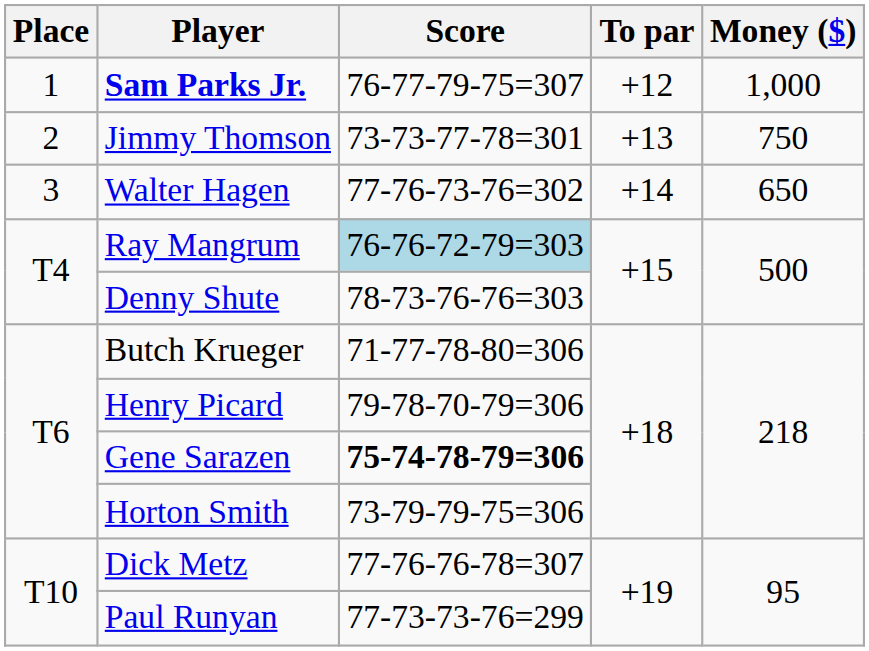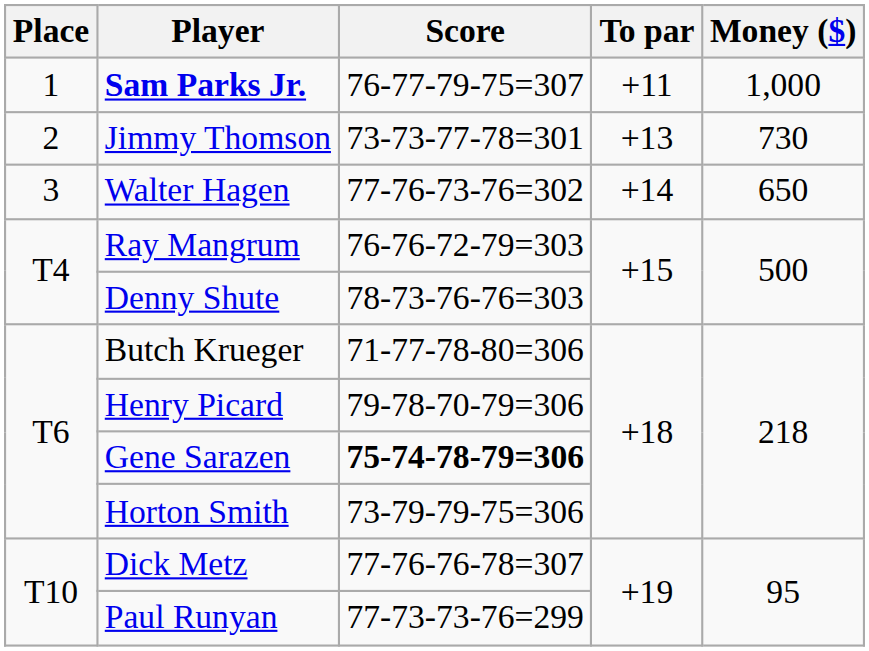Sam Parks Jr. | To par: +12 -> +11
Jimmy Thomson | Money ($): 750 -> 730
Ray Mangrum | Score: lightblue background -> no background
